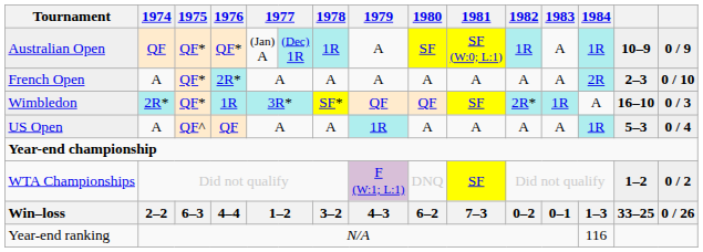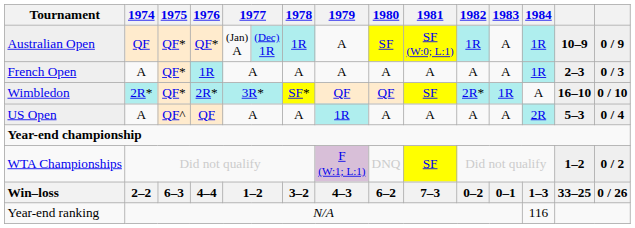French Open | 1976: 2R* -> 1R
French Open | 1984: 2R -> 1R
French Open | column 15: 0 / 10 -> 0 / 3
Wimbledon | 1976: 1R -> 2R*
Wimbledon | column 15: 0 / 3 -> 0 / 10
US Open | 1984: 1R -> 2R
